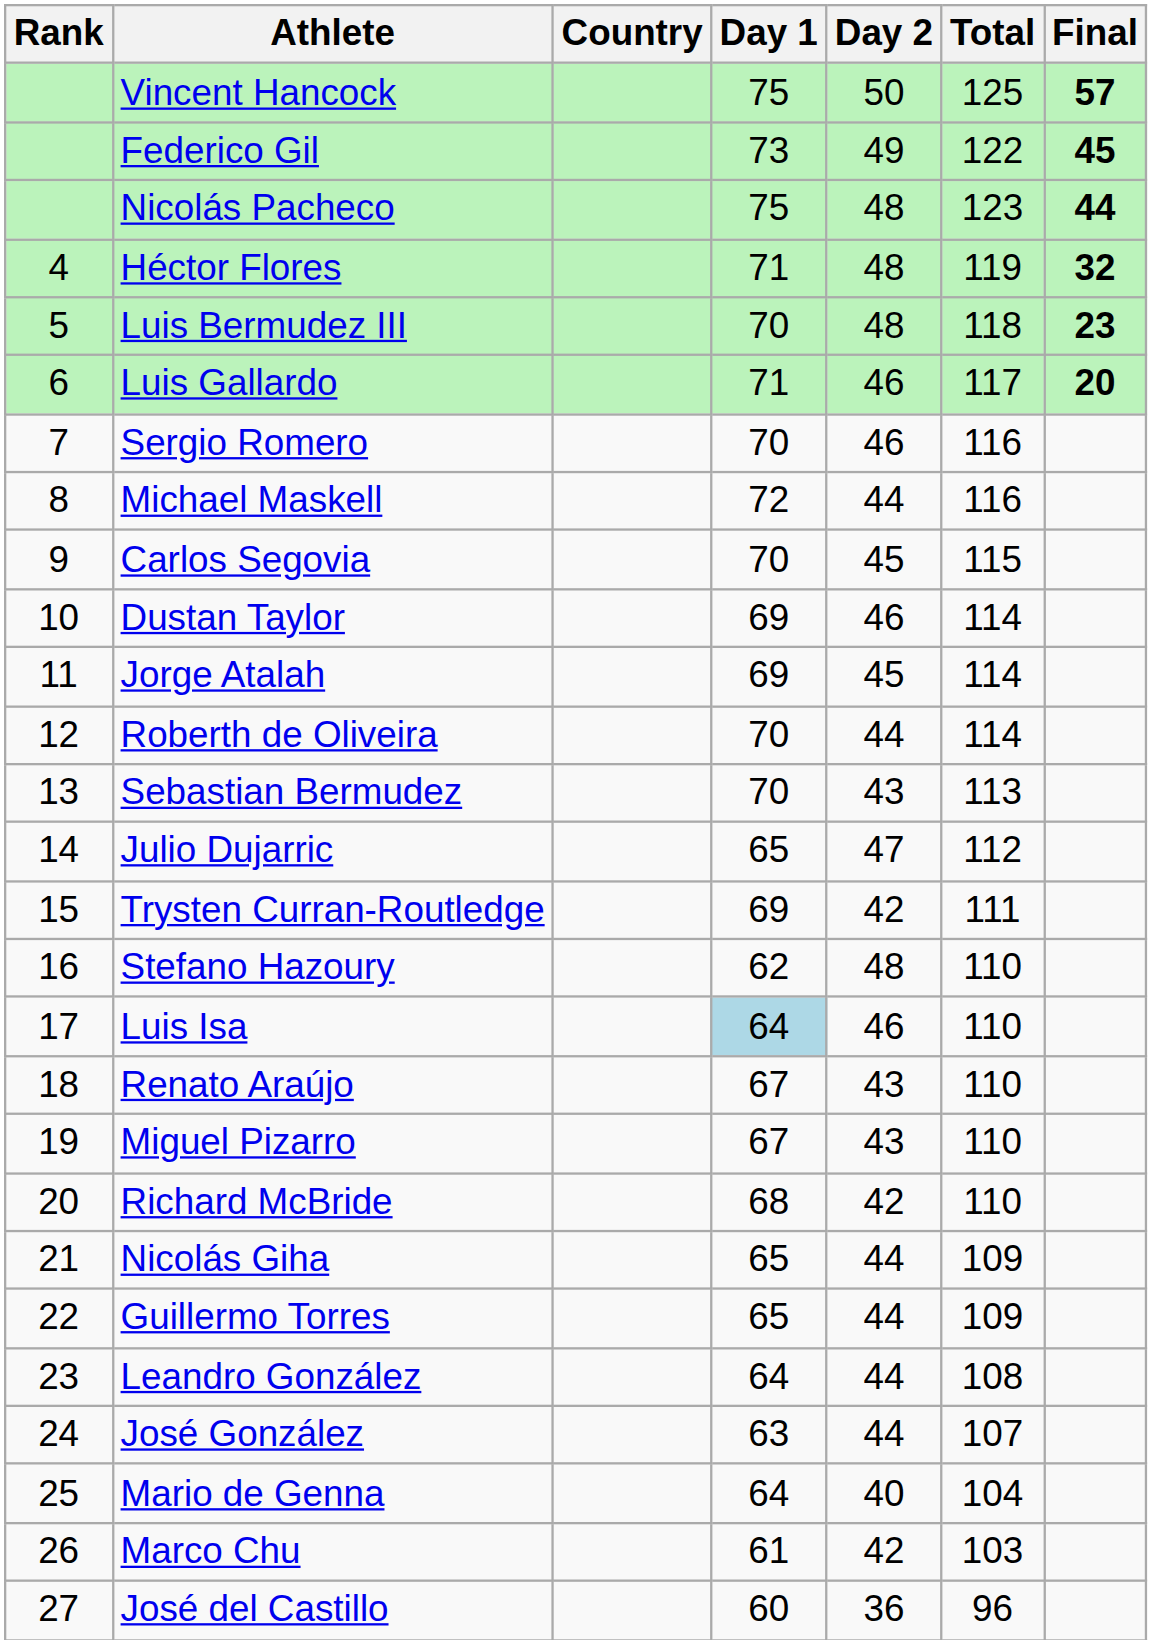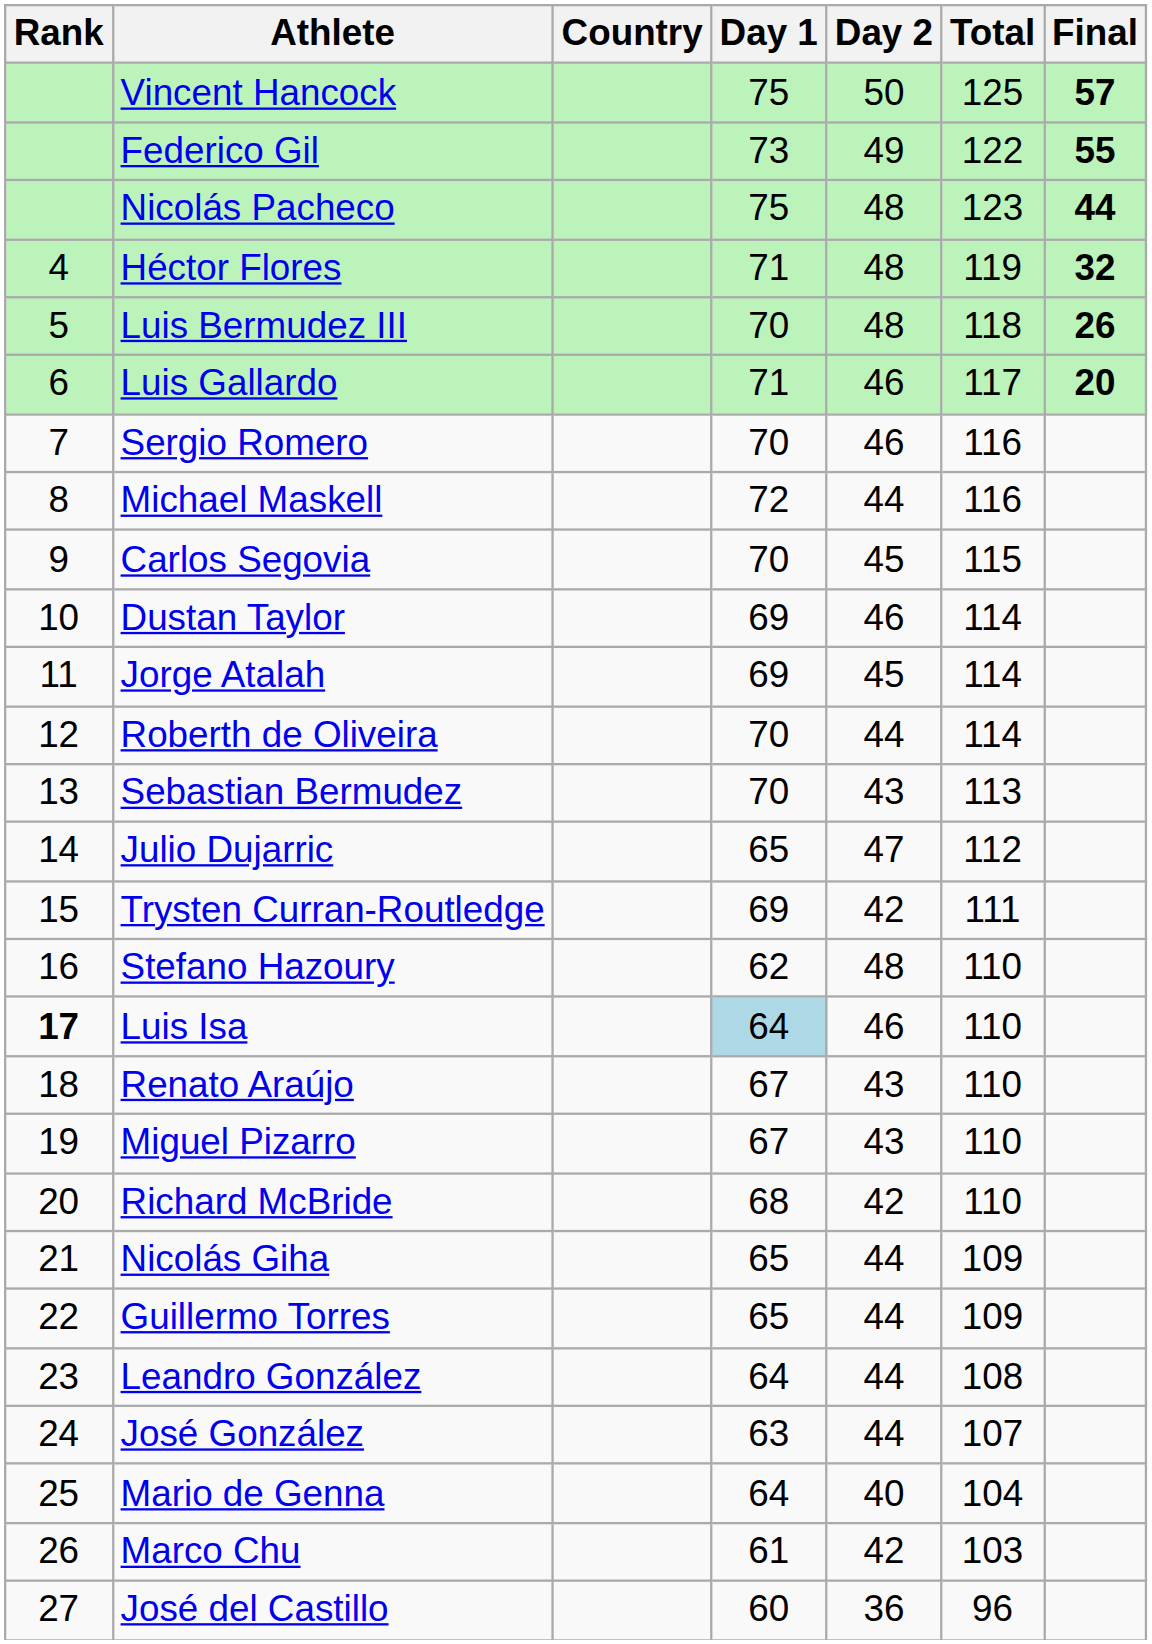Federico Gil | Final: 45 -> 55
Luis Bermudez III | Final: 23 -> 26
Luis Isa | Rank: normal -> bold
